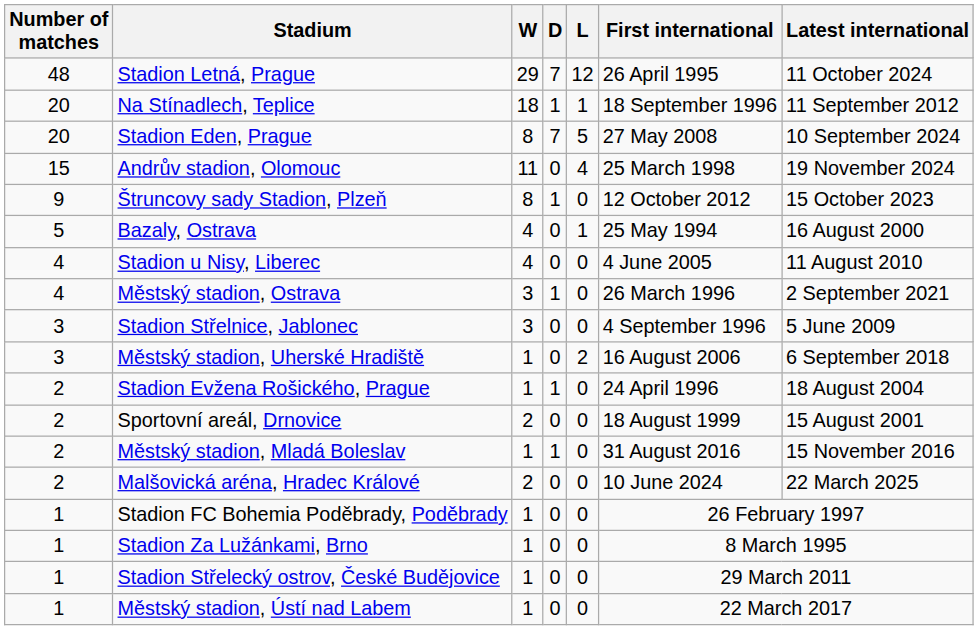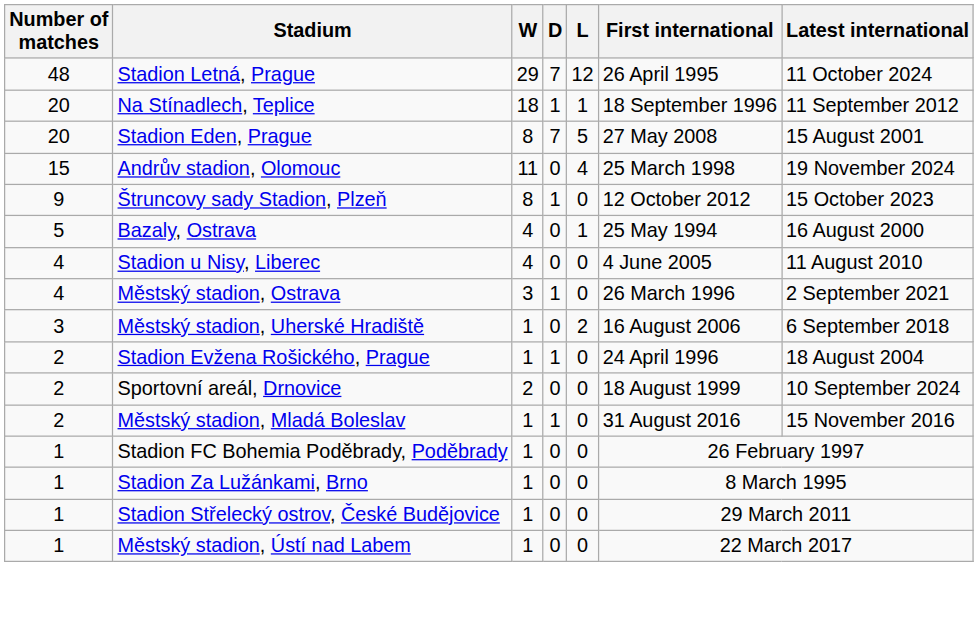Stadion Eden, Prague | Latest international: 10 September 2024 -> 15 August 2001
- row: 3 | Stadion Střelnice, Jablonec | 3 | 0 | 0 | 4 September 1996 | 5 June 2009
Sportovní areál, Drnovice | Latest international: 15 August 2001 -> 10 September 2024
- row: 2 | Malšovická aréna, Hradec Králové | 2 | 0 | 0 | 10 June 2024 | 22 March 2025
